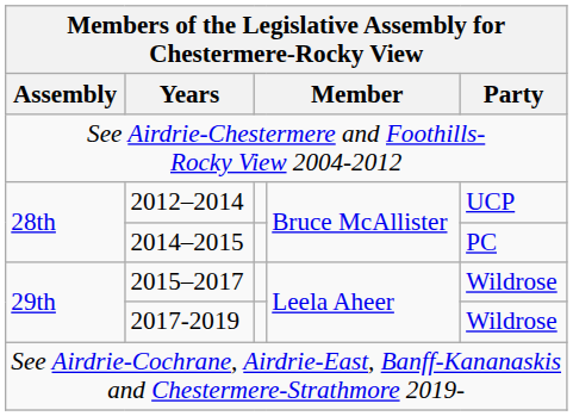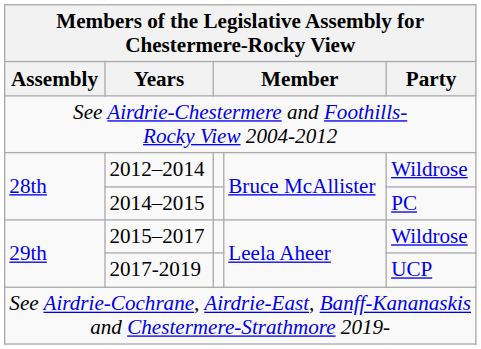2012–2014 | Party: UCP -> Wildrose
2017-2019 | Party: Wildrose -> UCP
